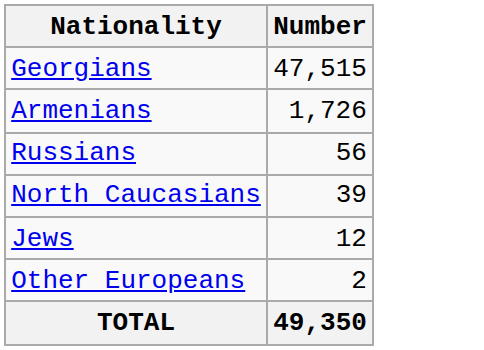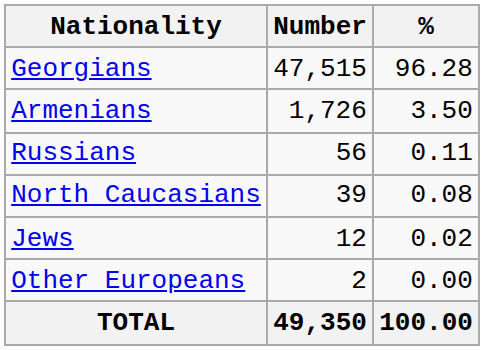+ column: % | 96.28 | 3.50 | 0.11 | 0.08 | 0.02 | 0.00 | 100.00
